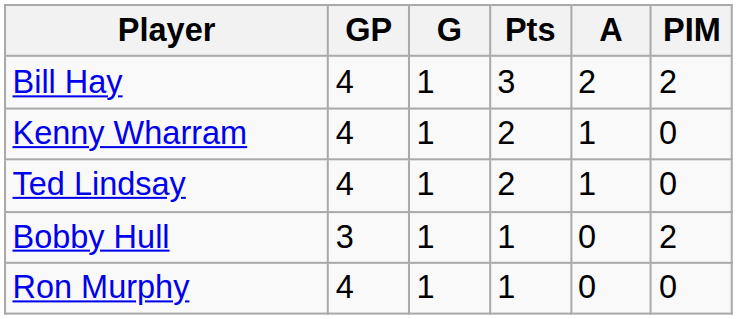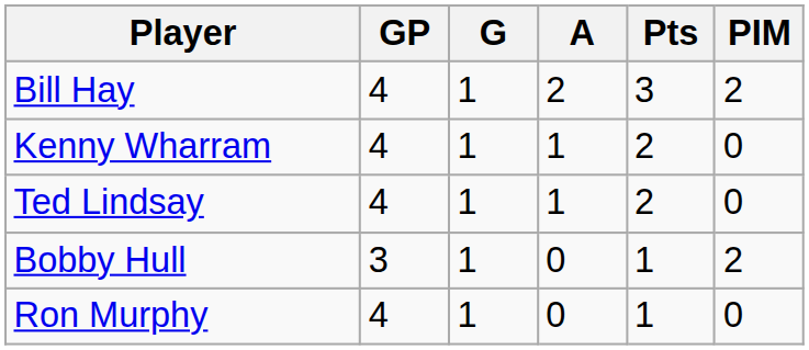columns swapped: A <-> Pts
